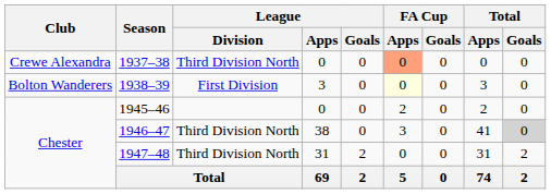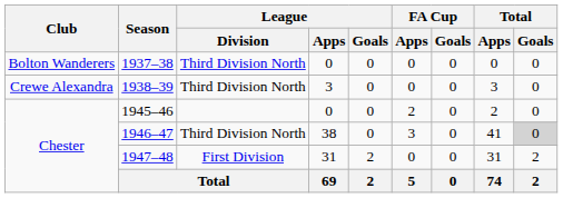1937–38 | Club: Crewe Alexandra -> Bolton Wanderers
1937–38 | FA Cup / Apps: lightsalmon background -> no background
1938–39 | Club: Bolton Wanderers -> Crewe Alexandra
1938–39 | League / Division: First Division -> Third Division North
1938–39 | FA Cup / Apps: lightyellow background -> no background
1947–48 | League / Division: Third Division North -> First Division
